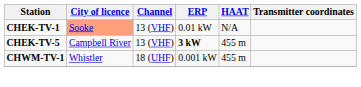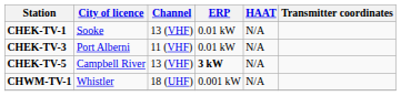CHEK-TV-1 | City of licence: lightsalmon background -> no background
+ row: CHEK-TV-3 | Port Alberni | 11 (VHF) | 0.01 kW | N/A
CHEK-TV-5 | HAAT: 455 m -> N/A
CHWM-TV-1 | HAAT: 455 m -> N/A
